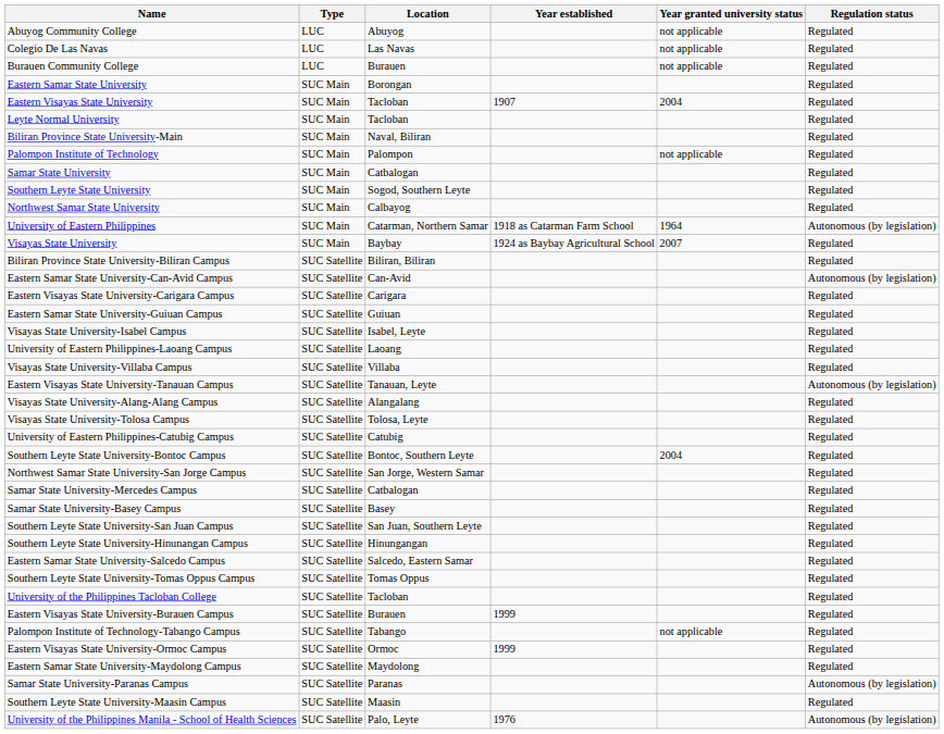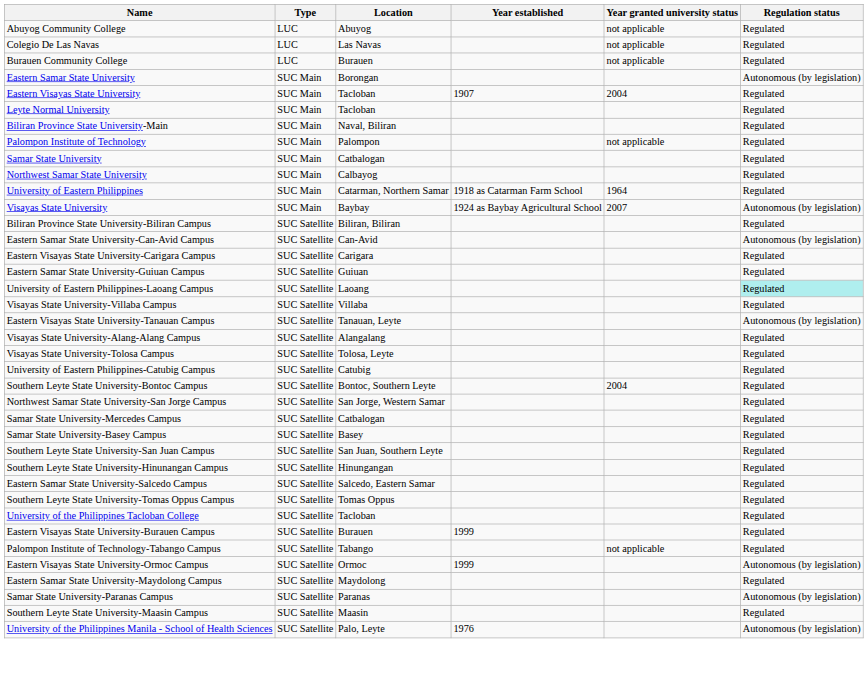Eastern Samar State University | Regulation status: Regulated -> Autonomous (by legislation)
- row: Southern Leyte State University | SUC Main | Sogod, Southern Leyte | Regulated
University of Eastern Philippines | Regulation status: Autonomous (by legislation) -> Regulated
Visayas State University | Regulation status: Regulated -> Autonomous (by legislation)
- row: Visayas State University-Isabel Campus | SUC Satellite | Isabel, Leyte | Regulated
University of Eastern Philippines-Laoang Campus | Regulation status: no background -> paleturquoise background
Eastern Visayas State University-Ormoc Campus | Regulation status: Regulated -> Autonomous (by legislation)
